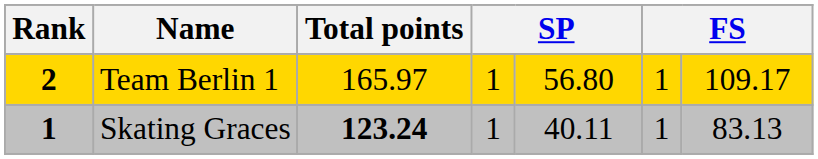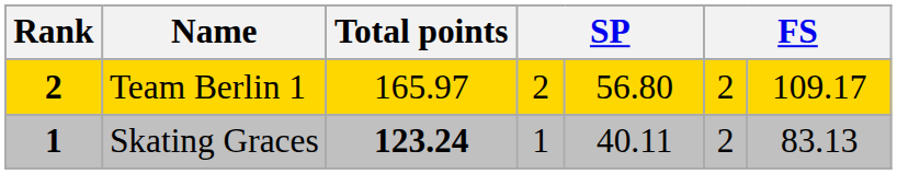Team Berlin 1 | column 4: 1 -> 2
Team Berlin 1 | column 6: 1 -> 2
Skating Graces | column 6: 1 -> 2
